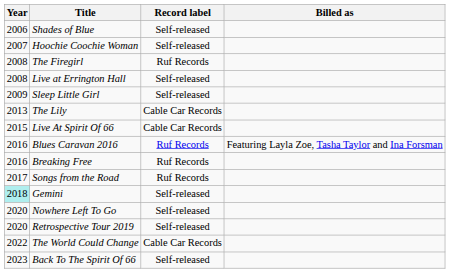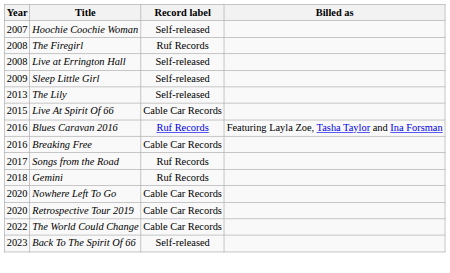- row: 2006 | Shades of Blue | Self-released
The Lily | Record label: Cable Car Records -> Self-released
Breaking Free | Record label: Ruf Records -> Cable Car Records
Gemini | Year: paleturquoise background -> no background
Gemini | Record label: Self-released -> Ruf Records
Nowhere Left To Go | Record label: Self-released -> Cable Car Records
Retrospective Tour 2019 | Record label: Self-released -> Cable Car Records
